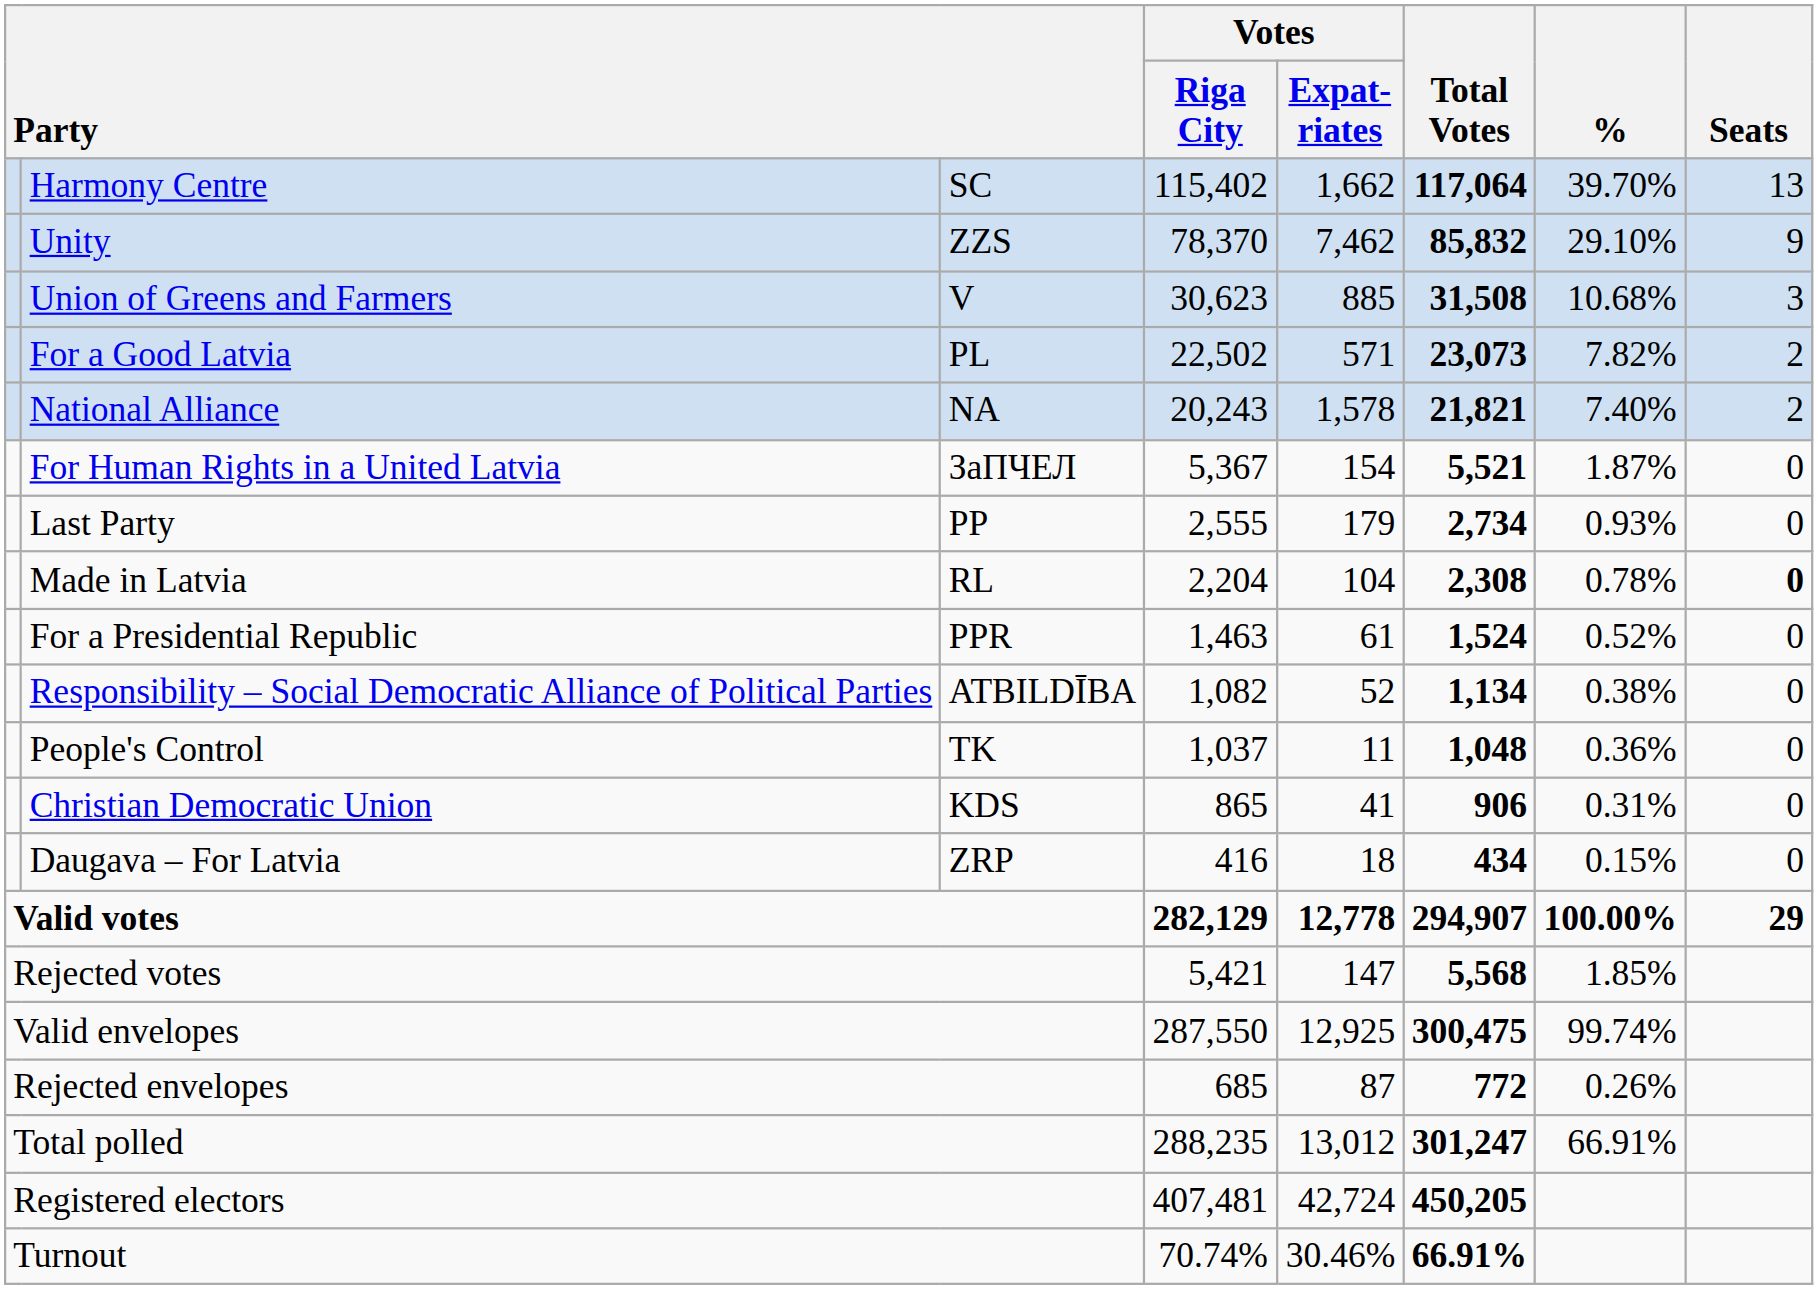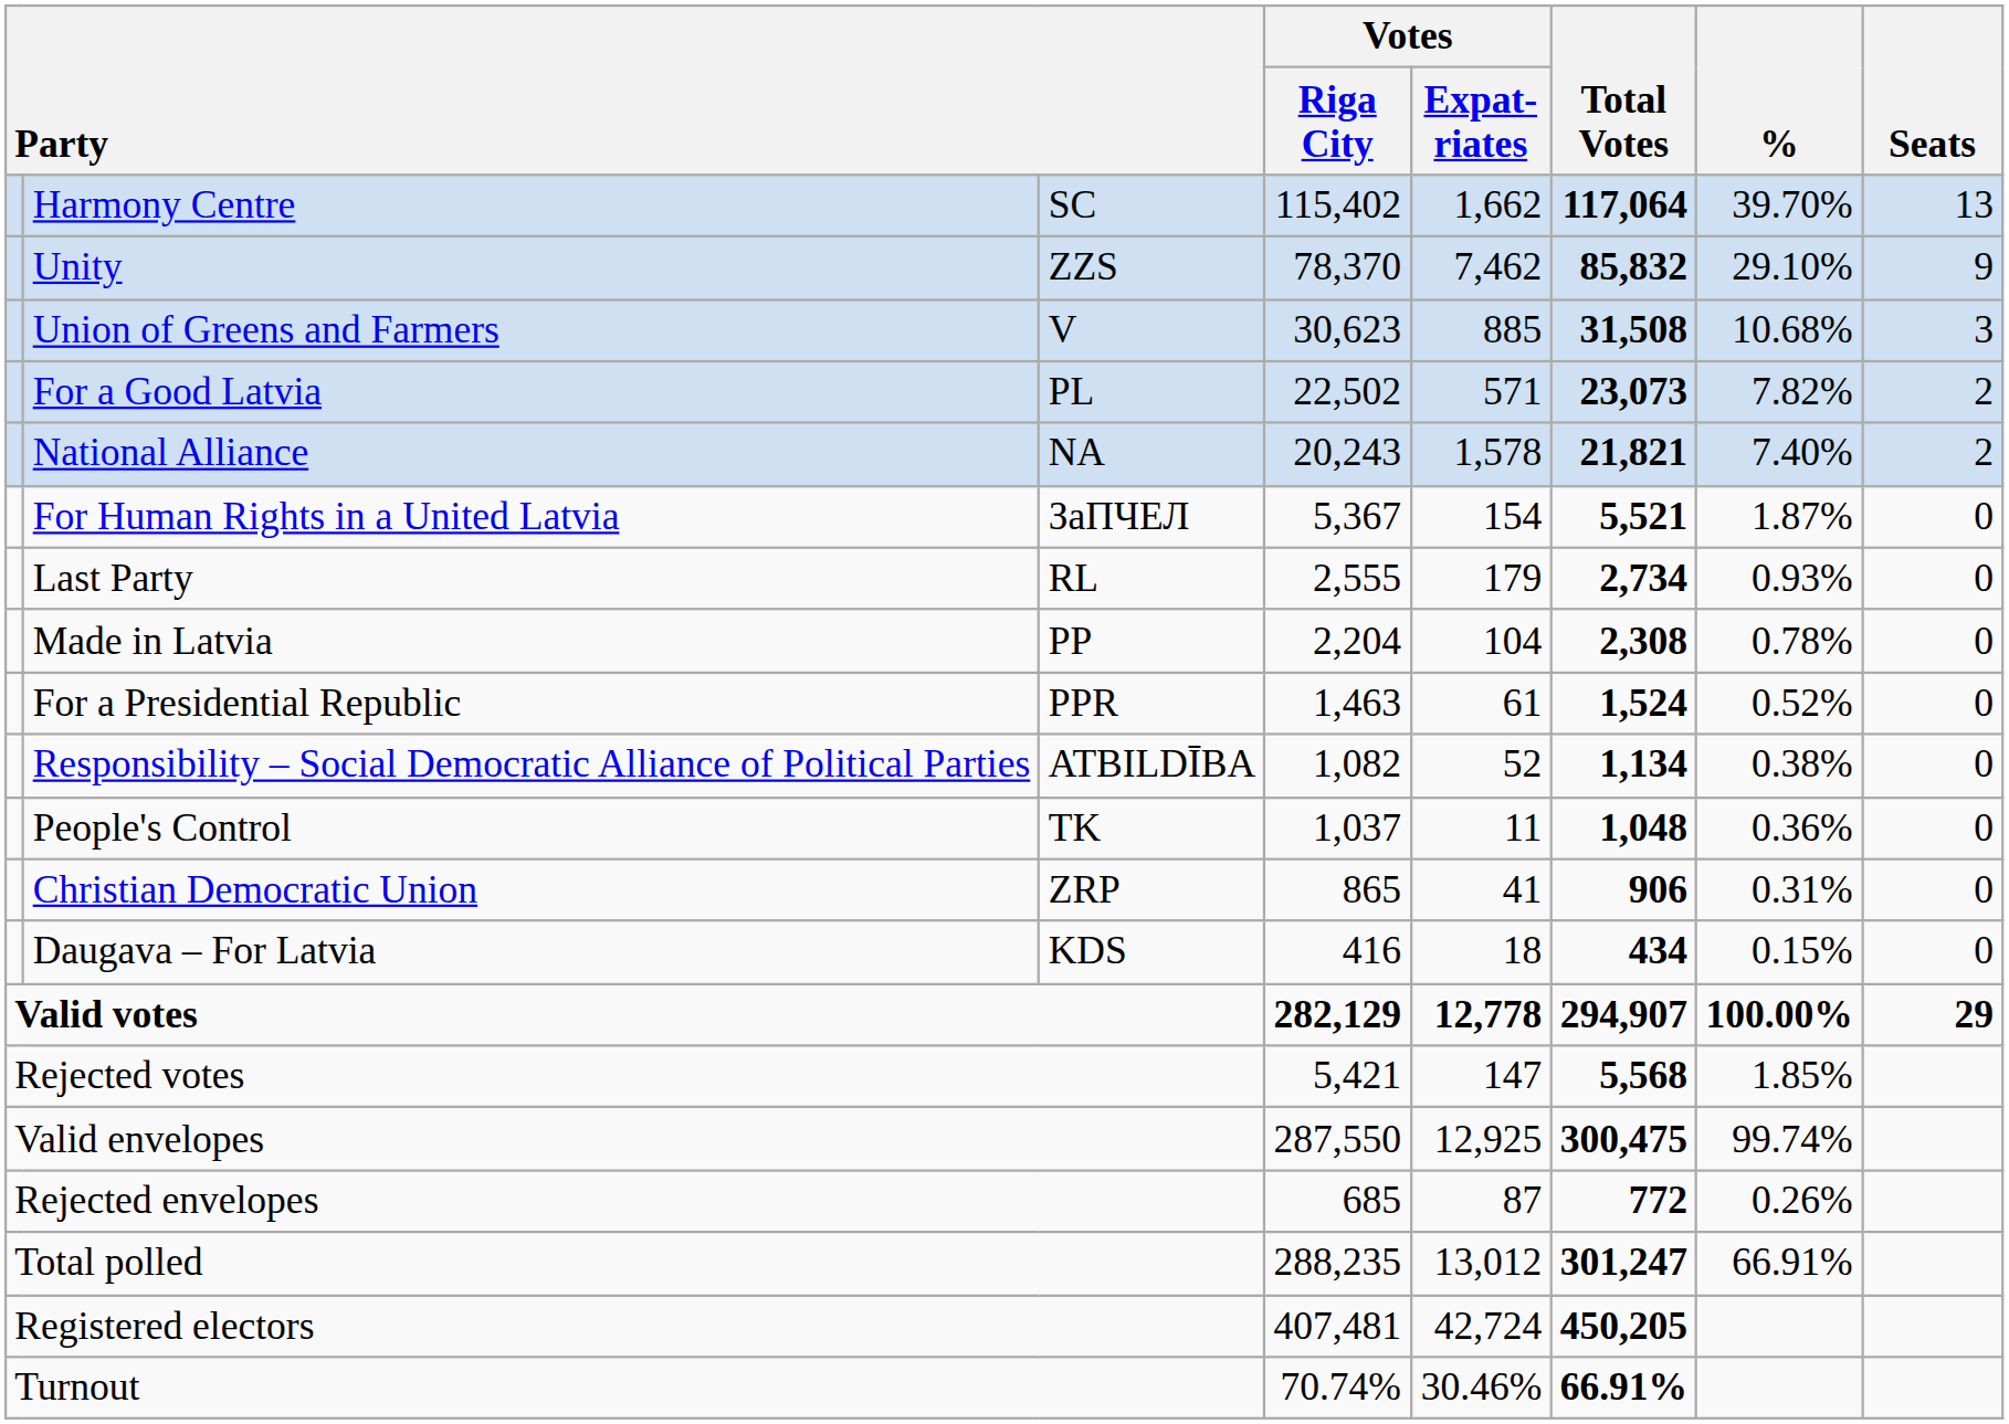Last Party | column 3: PP -> RL
Made in Latvia | column 3: RL -> PP
Made in Latvia | Seats: bold -> normal
Christian Democratic Union | column 3: KDS -> ZRP
Daugava – For Latvia | column 3: ZRP -> KDS
